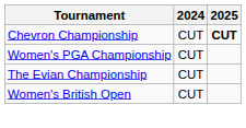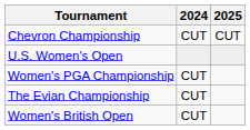Chevron Championship | 2025: bold -> normal
+ row: U.S. Women's Open
